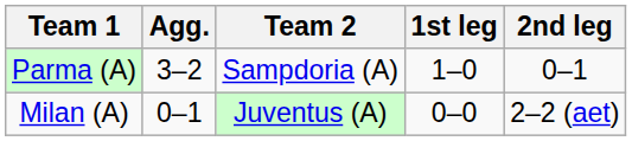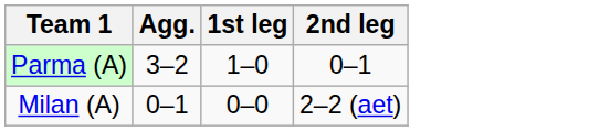- column: Team 2 | Sampdoria (A) | Juventus (A)
